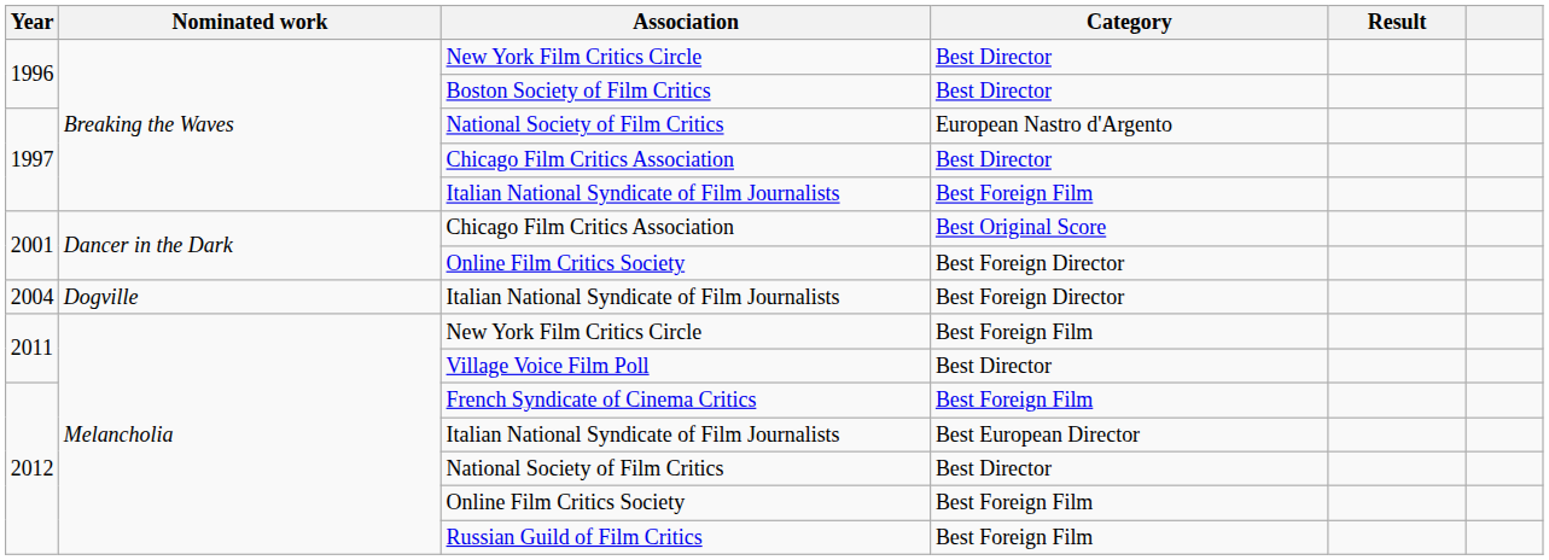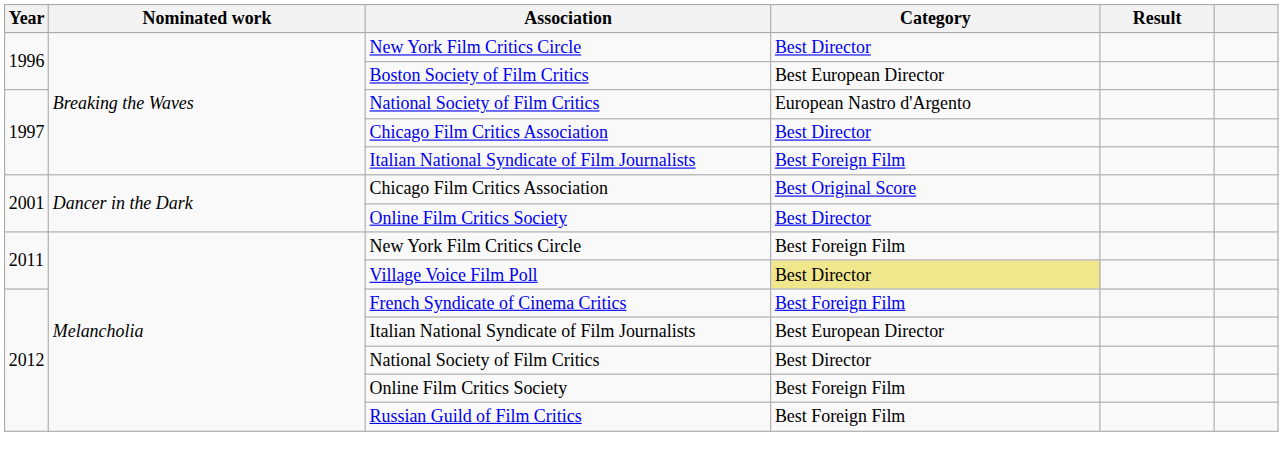Boston Society of Film Critics | Category: Best Director -> Best European Director
2001 / Online Film Critics Society | Category: Best Foreign Director -> Best Director
- row: 2004 | Dogville | Italian National Syndicate of Film Journalists | Best Foreign Director
Village Voice Film Poll | Category: no background -> khaki background
